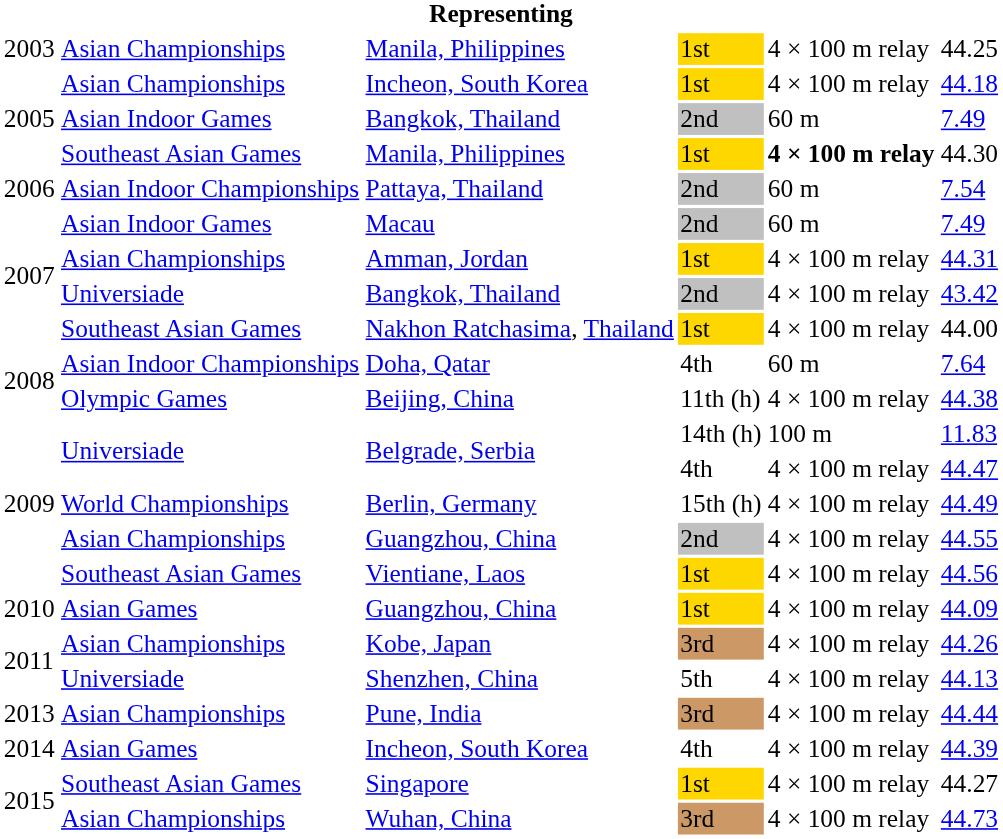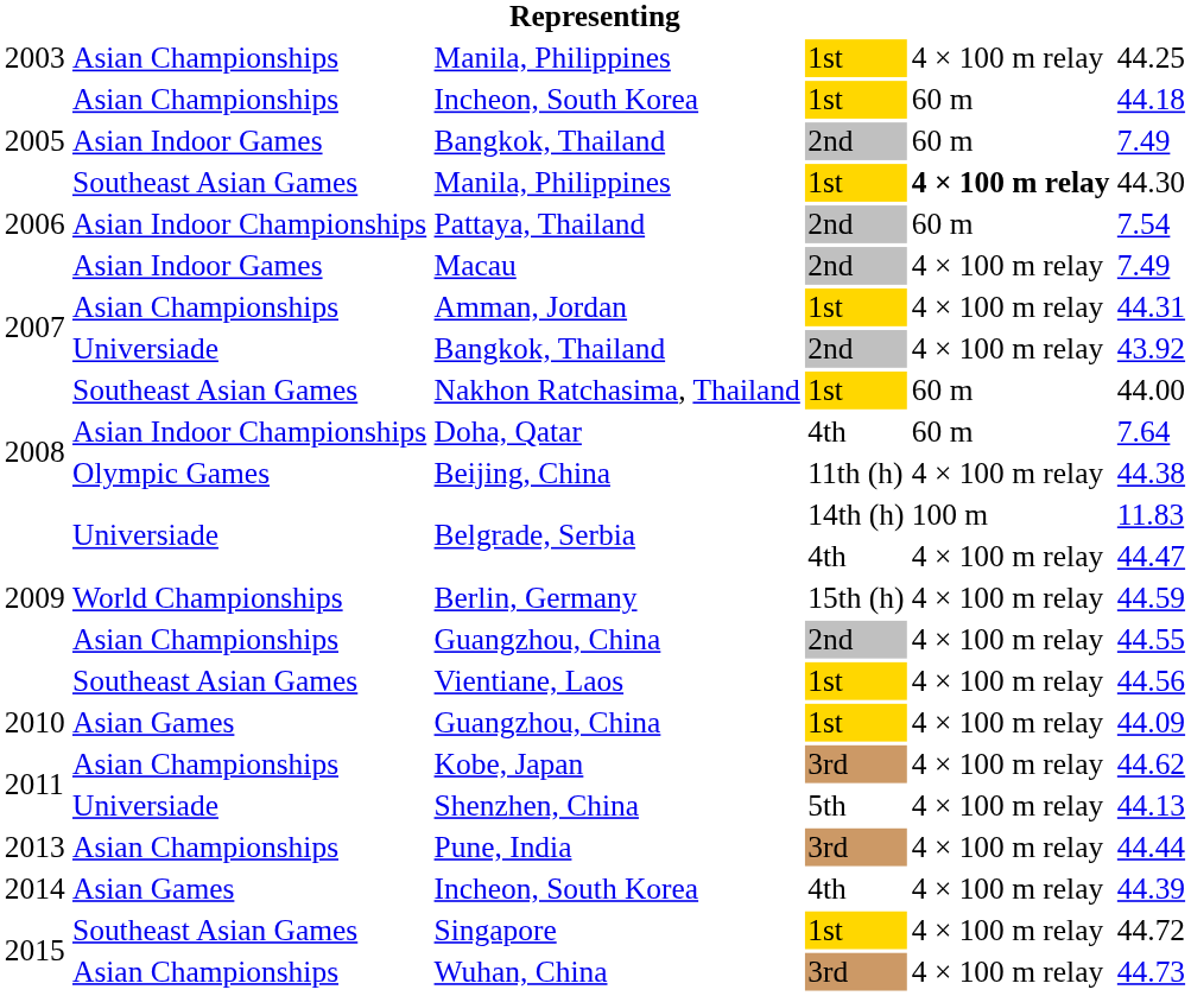2005 / Incheon, South Korea | column 5: 4 × 100 m relay -> 60 m
Macau | column 5: 60 m -> 4 × 100 m relay
2007 / Bangkok, Thailand | column 6: 43.42 -> 43.92
Nakhon Ratchasima, Thailand | column 5: 4 × 100 m relay -> 60 m
Berlin, Germany | column 6: 44.49 -> 44.59
Kobe, Japan | column 6: 44.26 -> 44.62
Singapore | column 6: 44.27 -> 44.72
